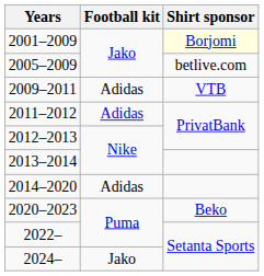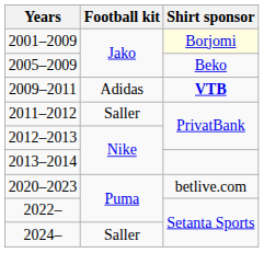2005–2009 | Shirt sponsor: betlive.com -> Beko
2009–2011 | Shirt sponsor: normal -> bold
2011–2012 | Football kit: Adidas -> Saller
- row: 2014–2020 | Adidas
2020–2023 | Shirt sponsor: Beko -> betlive.com
2024– | Football kit: Jako -> Saller
